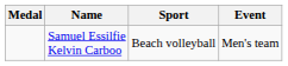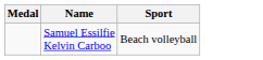- column: Event | Men's team
